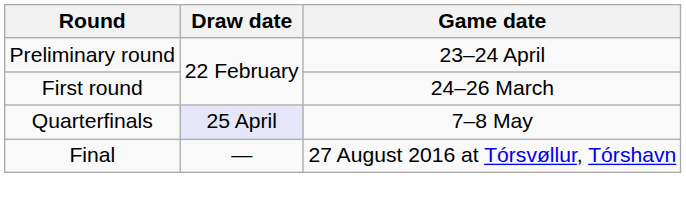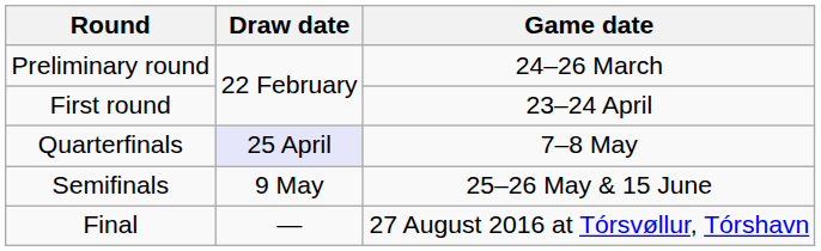Preliminary round | Game date: 23–24 April -> 24–26 March
First round | Game date: 24–26 March -> 23–24 April
+ row: Semifinals | 9 May | 25–26 May & 15 June
